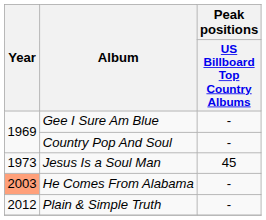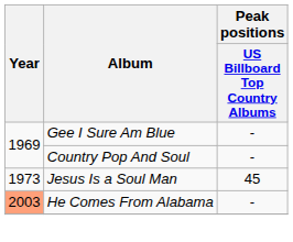- row: 2012 | Plain & Simple Truth | -
